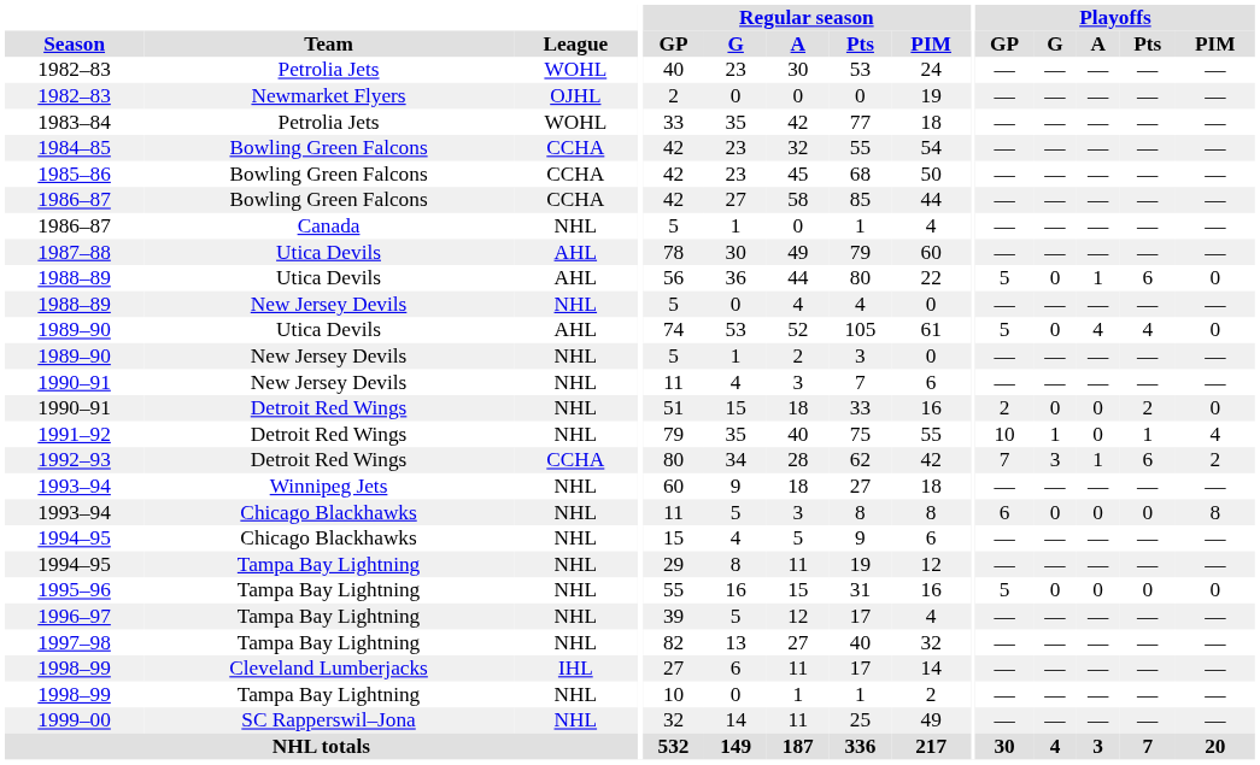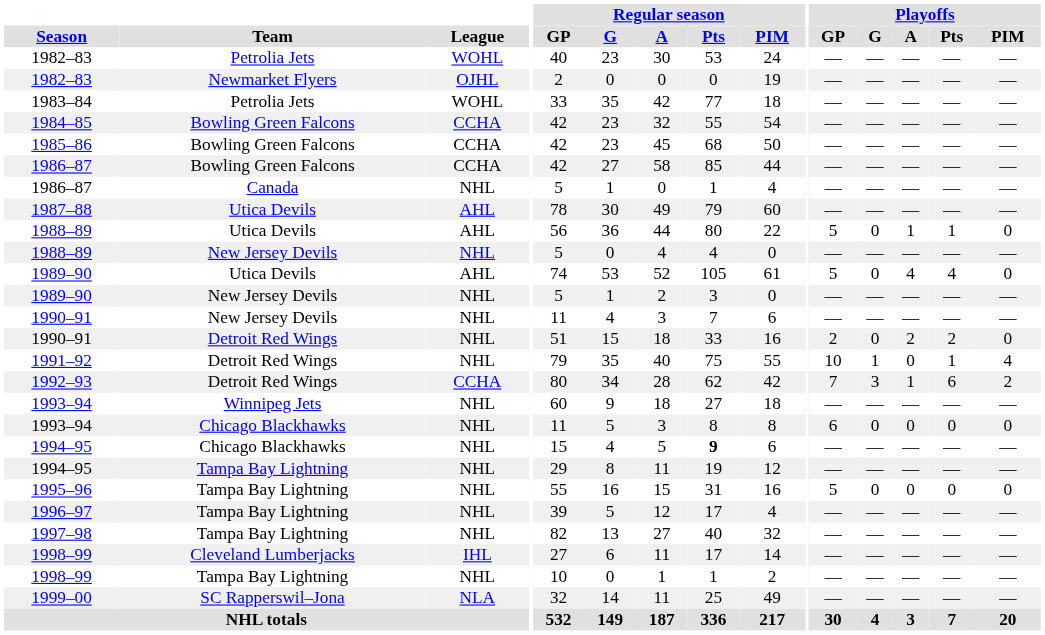1988–89 / Utica Devils | Playoffs / Pts: 6 -> 1
1990–91 / Detroit Red Wings | Playoffs / A: 0 -> 2
1993–94 / Chicago Blackhawks | Playoffs / PIM: 8 -> 0
1994–95 / Chicago Blackhawks | Regular season / Pts: normal -> bold
1999–00 | League: NHL -> NLA
